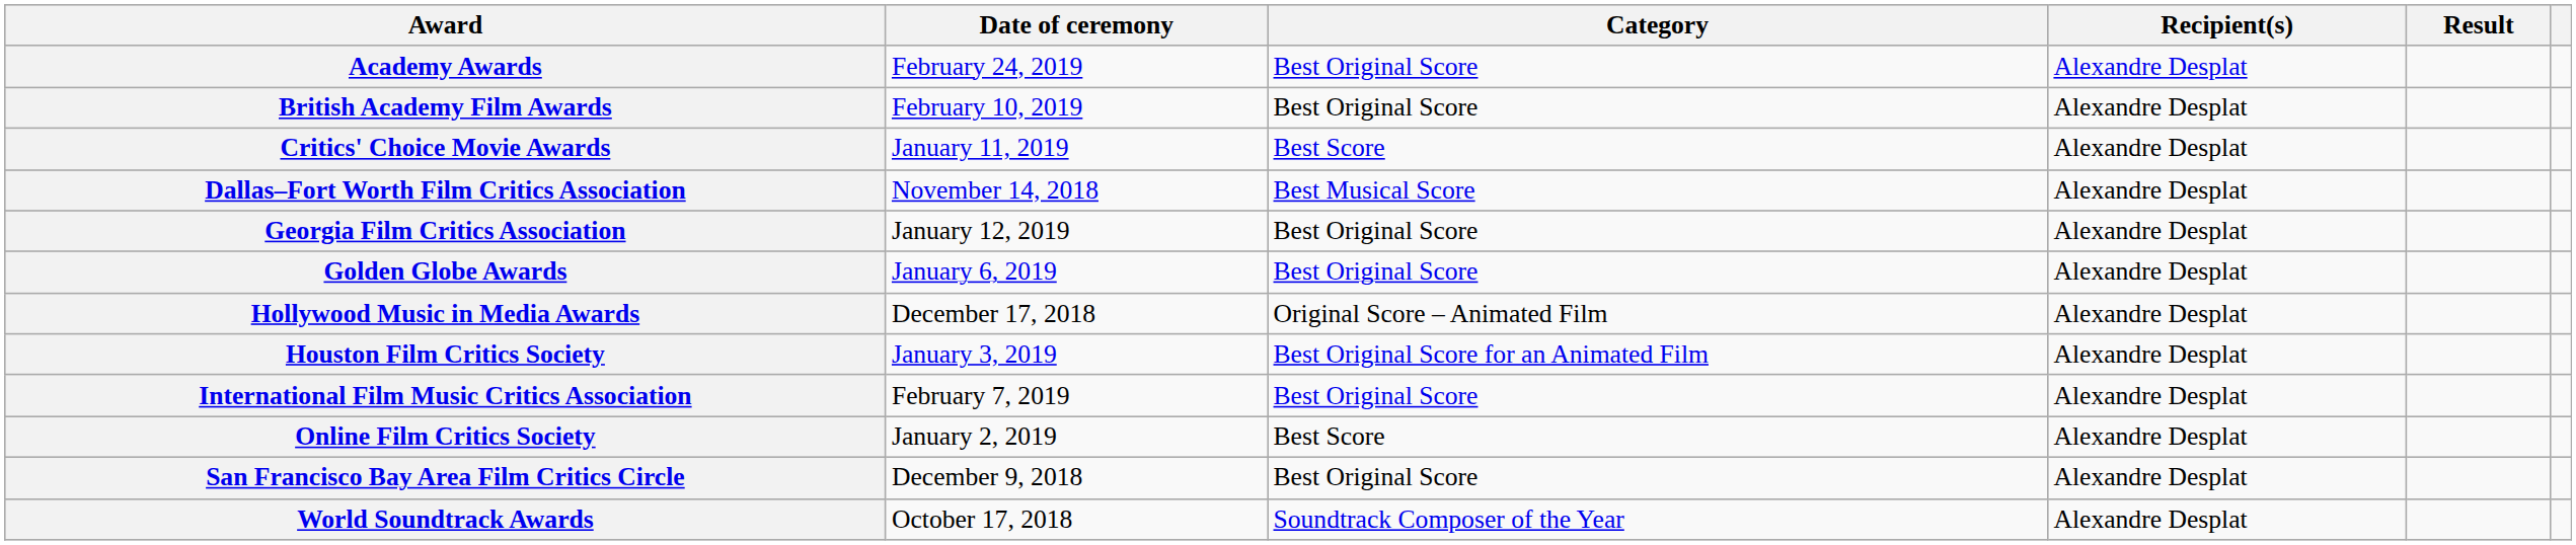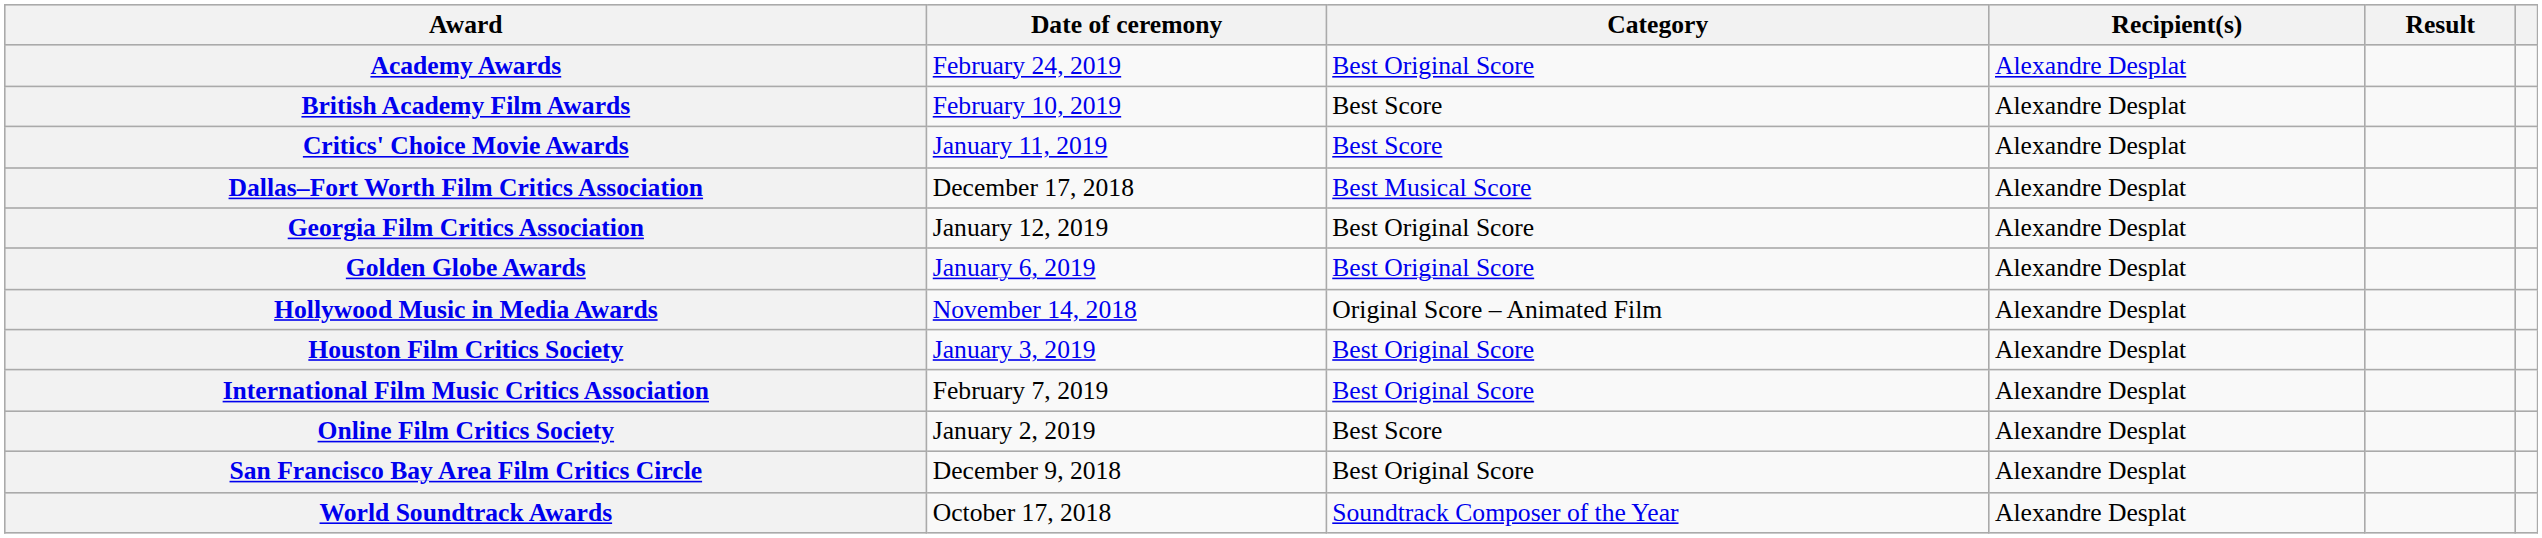British Academy Film Awards | Category: Best Original Score -> Best Score
Dallas–Fort Worth Film Critics Association | Date of ceremony: November 14, 2018 -> December 17, 2018
Hollywood Music in Media Awards | Date of ceremony: December 17, 2018 -> November 14, 2018
Houston Film Critics Society | Category: Best Original Score for an Animated Film -> Best Original Score
